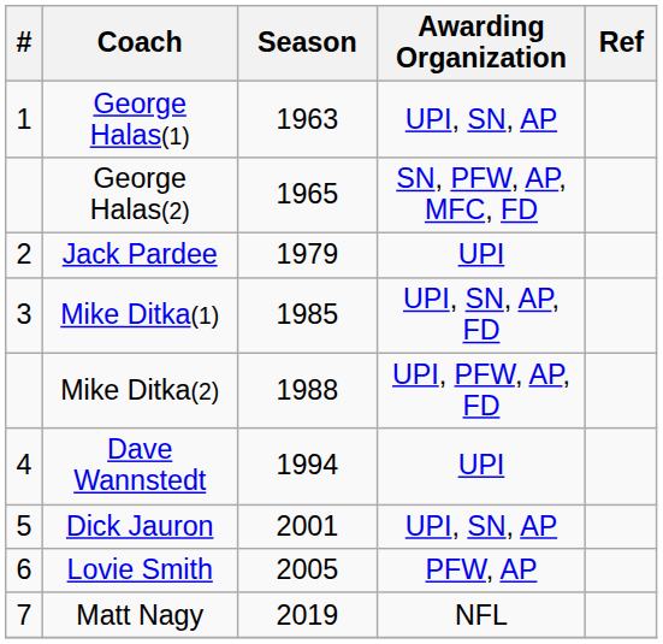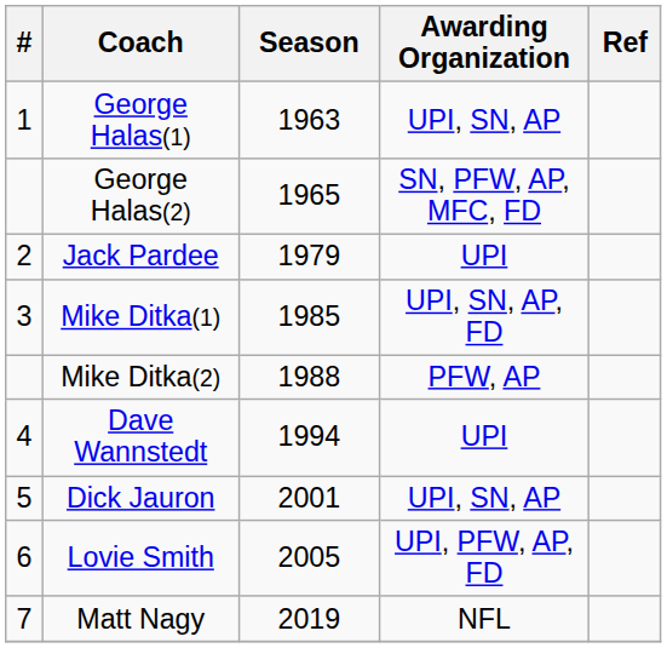Mike Ditka(2) | Awarding Organization: UPI, PFW, AP, FD -> PFW, AP
Lovie Smith | Awarding Organization: PFW, AP -> UPI, PFW, AP, FD
